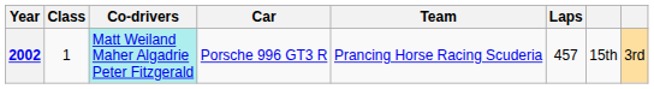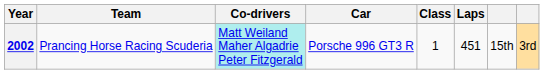columns swapped: Team <-> Class
2002 | Laps: 457 -> 451
